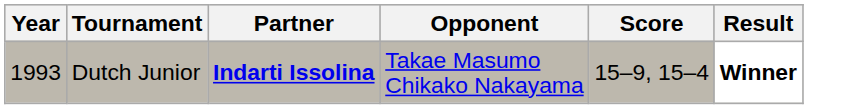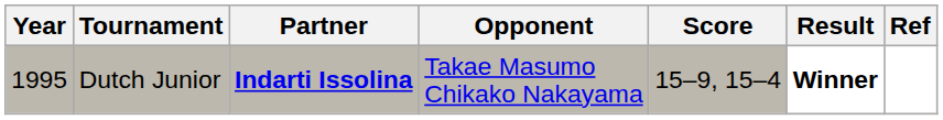+ column: Ref
Dutch Junior | Year: 1993 -> 1995
